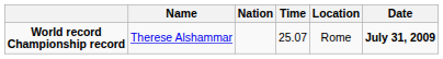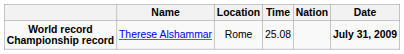columns swapped: Nation <-> Location
World record Championship record | Time: 25.07 -> 25.08
